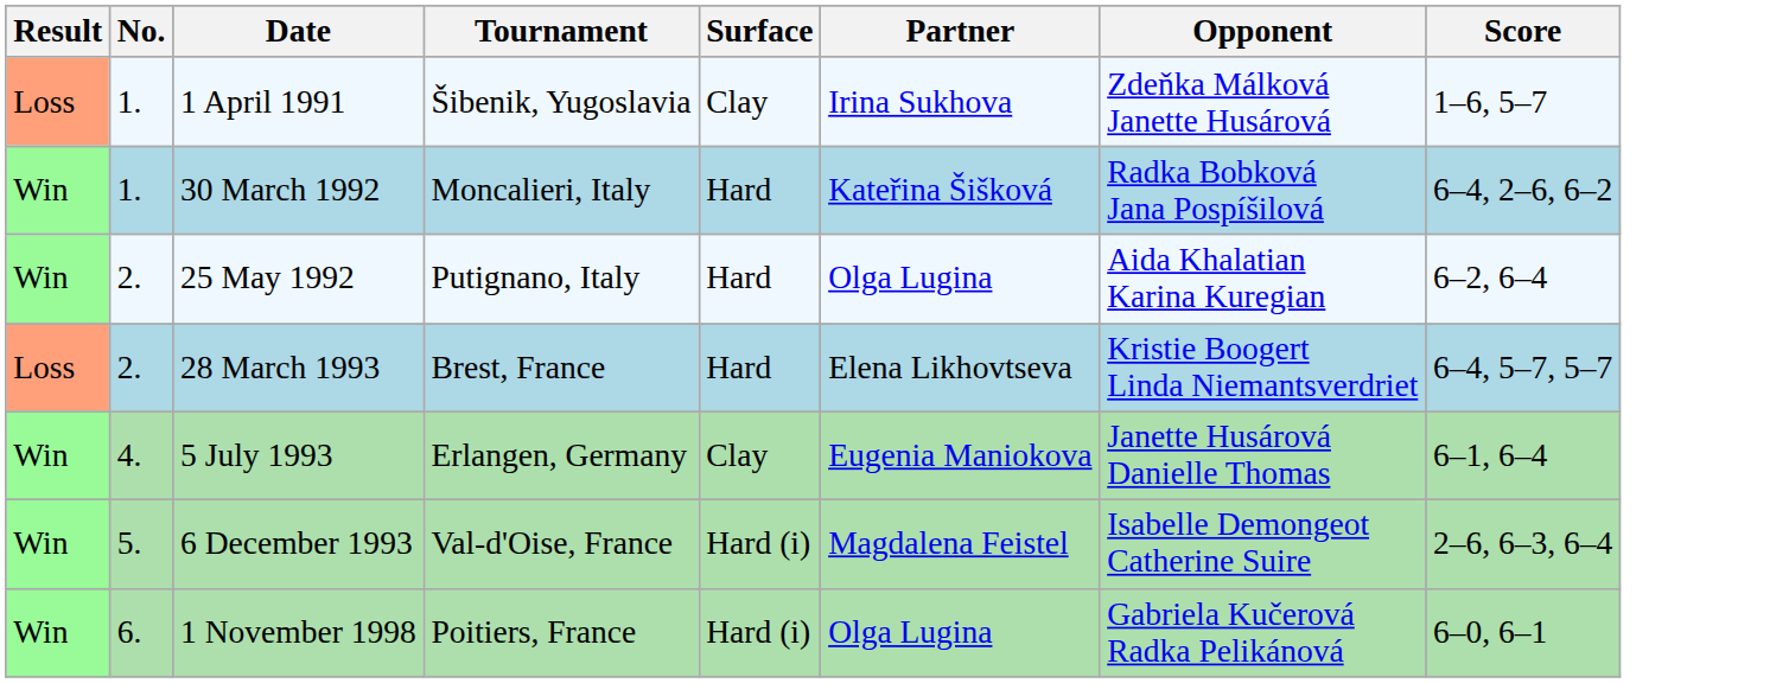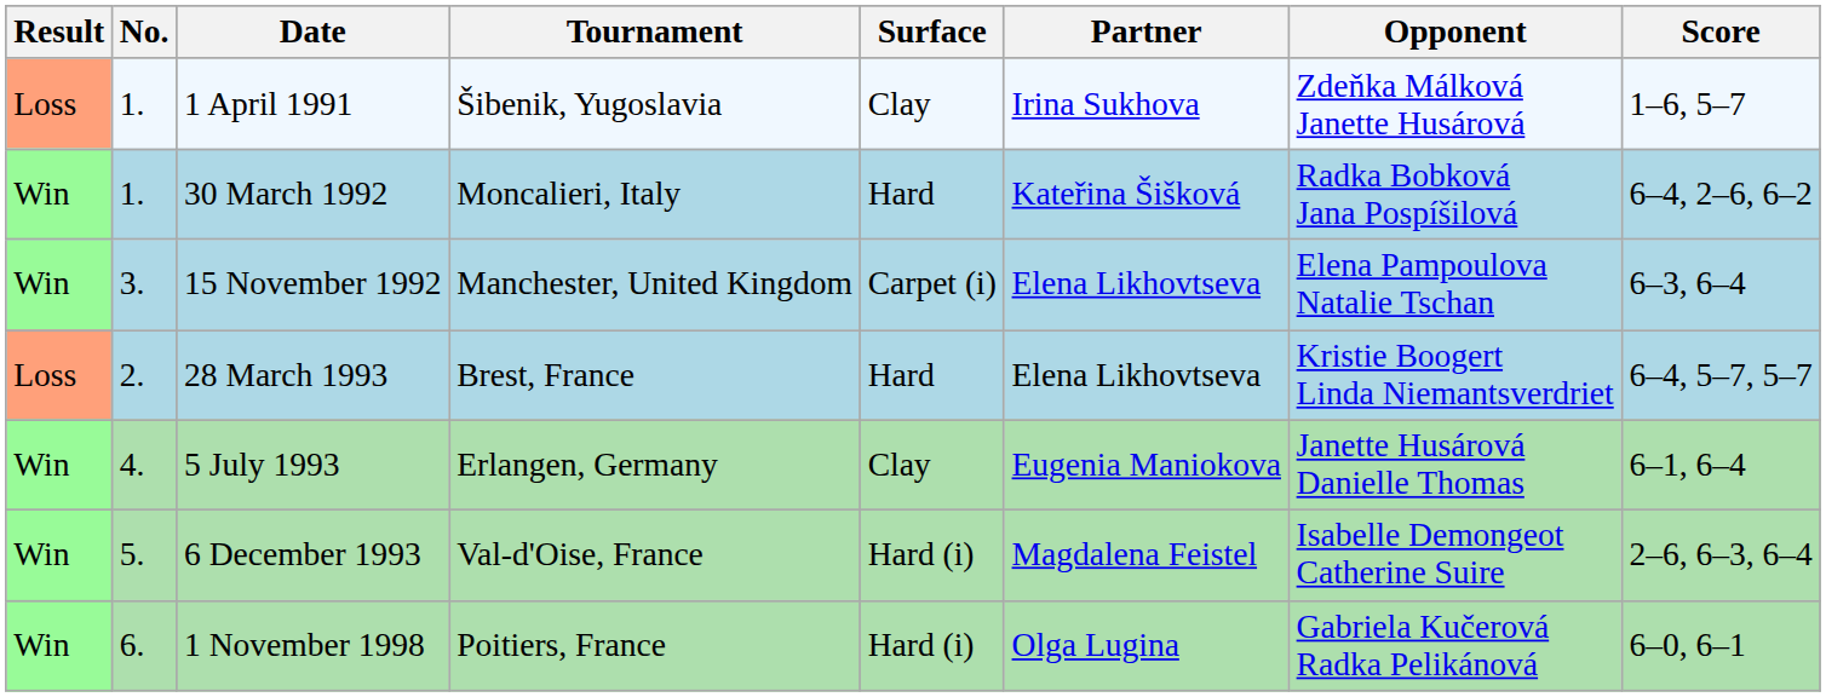- row: Win | 2. | 25 May 1992 | Putignano, Italy | Hard | Olga Lugina | Aida Khalatian Karina Kuregian | 6–2, 6–4
+ row: Win | 3. | 15 November 1992 | Manchester, United Kingdom | Carpet (i) | Elena Likhovtseva | Elena Pampoulova Natalie Tschan | 6–3, 6–4
